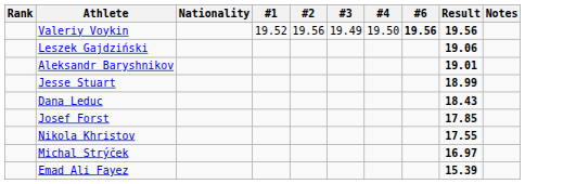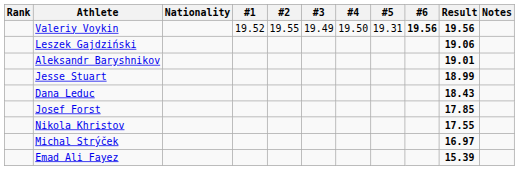+ column: #5 | 19.31
Valeriy Voykin | #2: 19.56 -> 19.55
